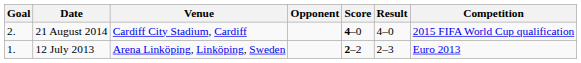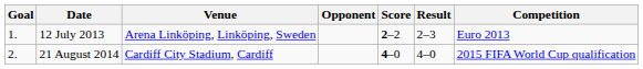rows swapped: 12 July 2013 <-> 21 August 2014
